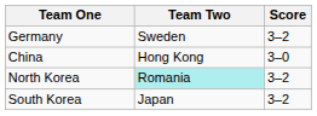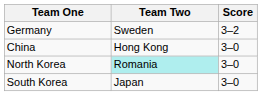North Korea | Score: 3–2 -> 3–0
South Korea | Score: 3–2 -> 3–0
